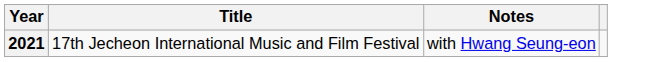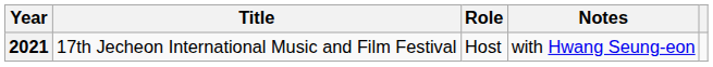+ column: Role | Host
